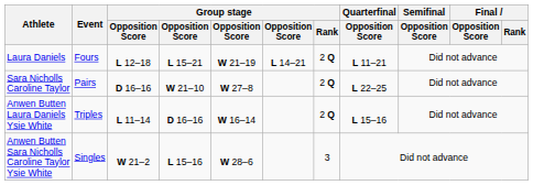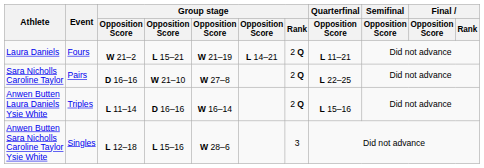Laura Daniels | column 3: L 12–18 -> W 21–2
Anwen Butten Sara Nicholls Caroline Taylor Ysie White | column 3: W 21–2 -> L 12–18
